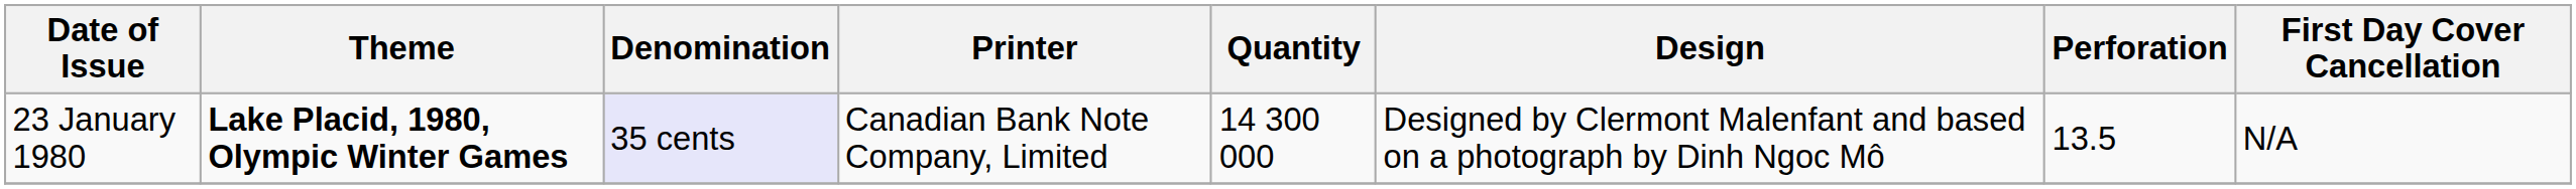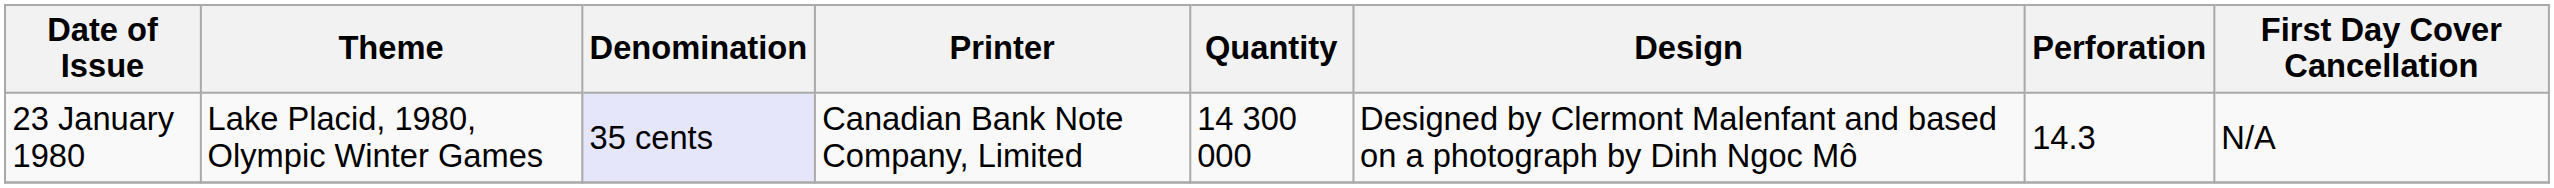23 January 1980 | Theme: bold -> normal
23 January 1980 | Perforation: 13.5 -> 14.3
